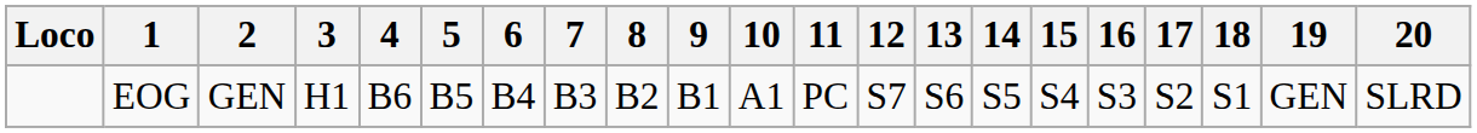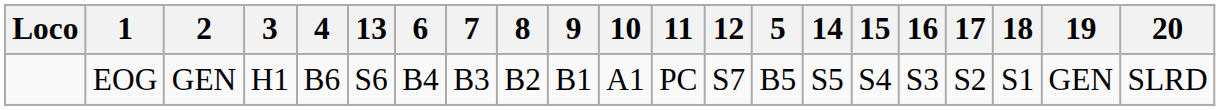columns swapped: 5 <-> 13
